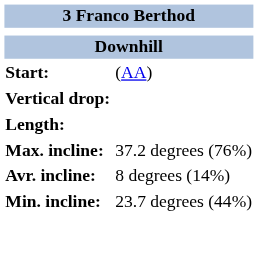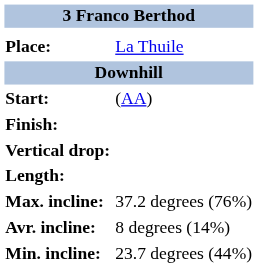+ row: Place: | La Thuile
+ row: Finish:
